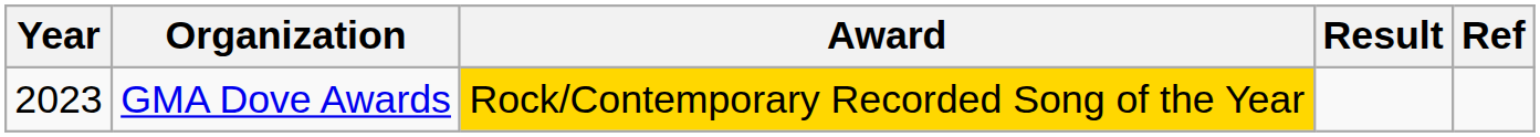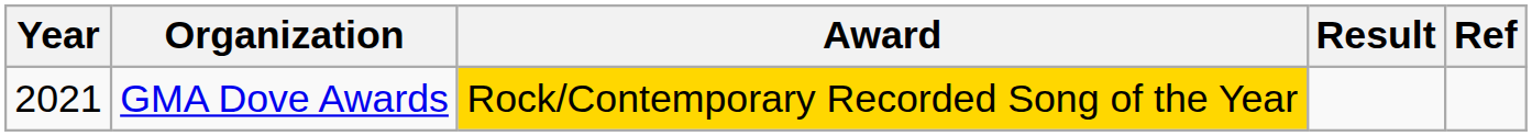GMA Dove Awards | Year: 2023 -> 2021
